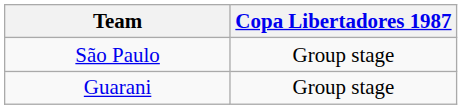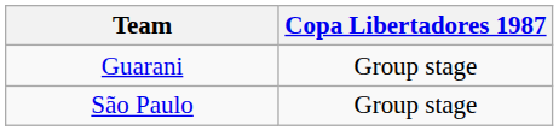rows swapped: Guarani <-> São Paulo
